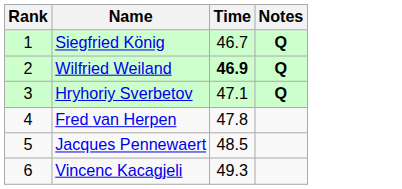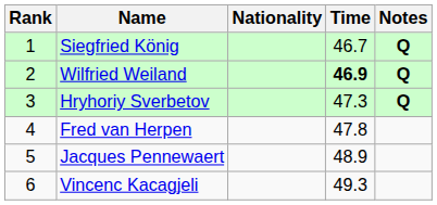+ column: Nationality
Hryhoriy Sverbetov | Time: 47.1 -> 47.3
Jacques Pennewaert | Time: 48.5 -> 48.9
